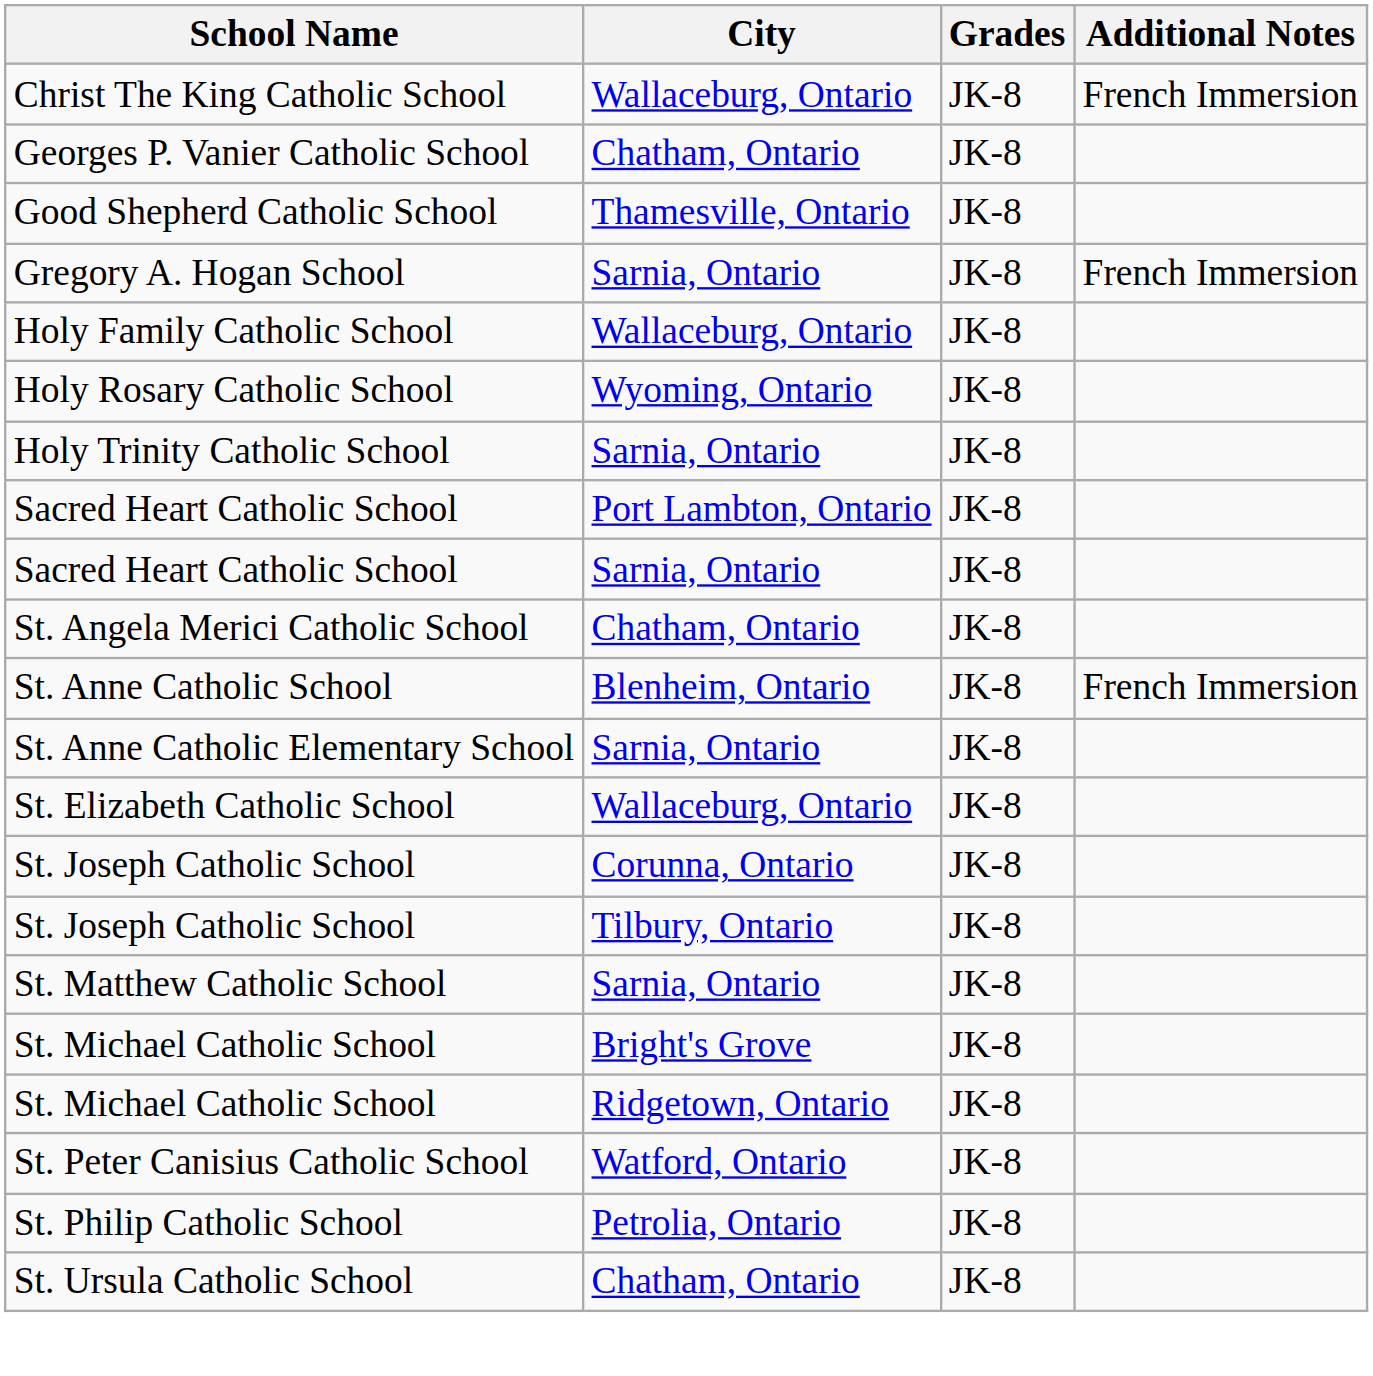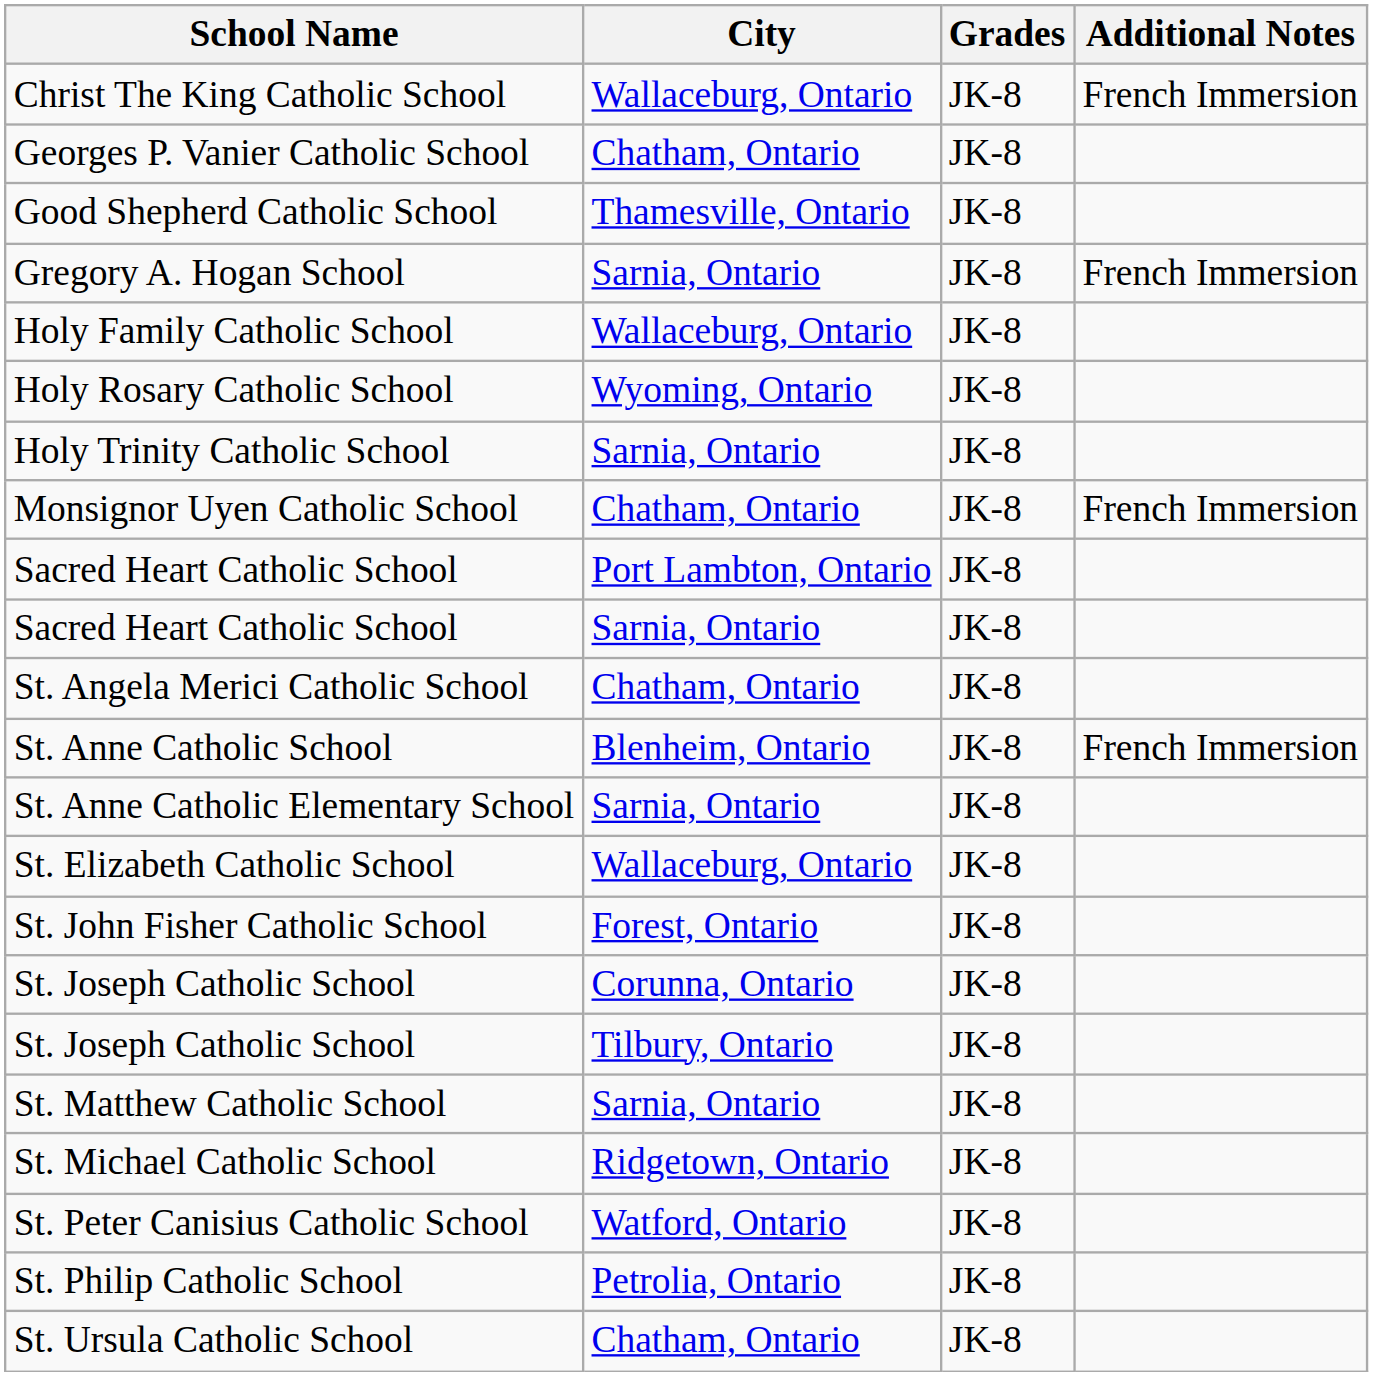+ row: Monsignor Uyen Catholic School | Chatham, Ontario | JK-8 | French Immersion
+ row: St. John Fisher Catholic School | Forest, Ontario | JK-8
- row: St. Michael Catholic School | Bright's Grove | JK-8
